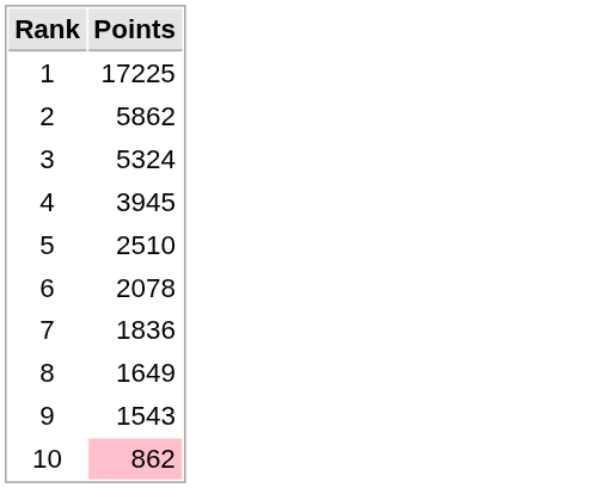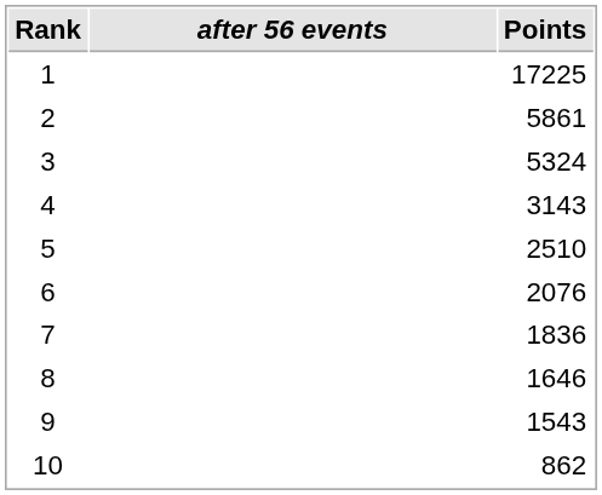+ column: after 56 events
2 | Points: 5862 -> 5861
4 | Points: 3945 -> 3143
6 | Points: 2078 -> 2076
8 | Points: 1649 -> 1646
10 | Points: pink background -> no background
